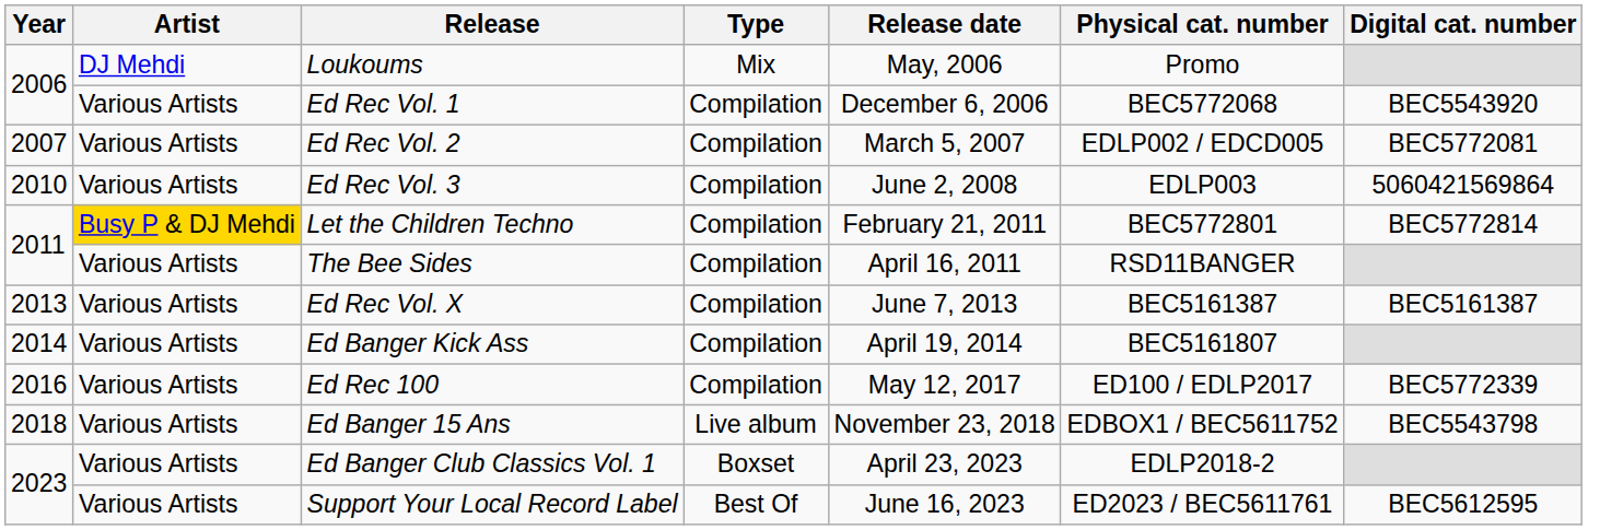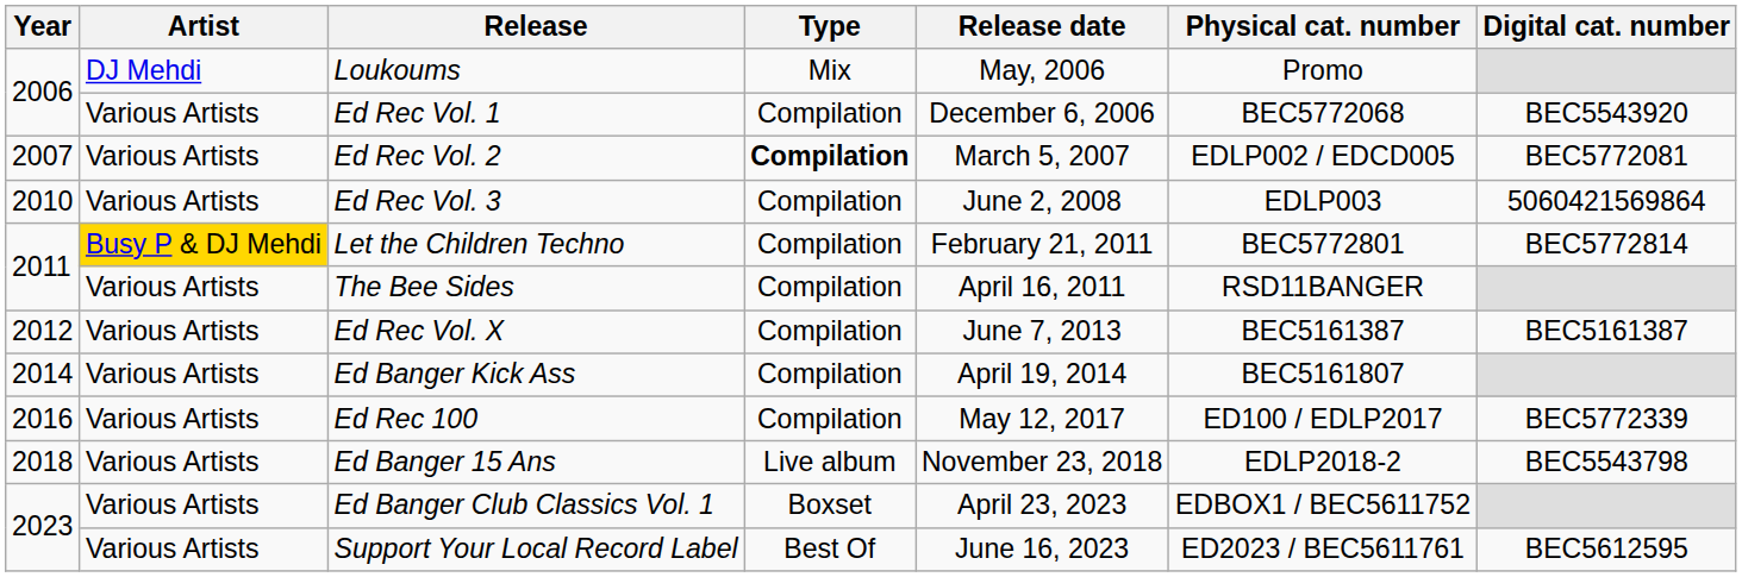Ed Rec Vol. 2 | Type: normal -> bold
Ed Rec Vol. X | Year: 2013 -> 2012
Ed Banger 15 Ans | Physical cat. number: EDBOX1 / BEC5611752 -> EDLP2018-2
Ed Banger Club Classics Vol. 1 | Physical cat. number: EDLP2018-2 -> EDBOX1 / BEC5611752
